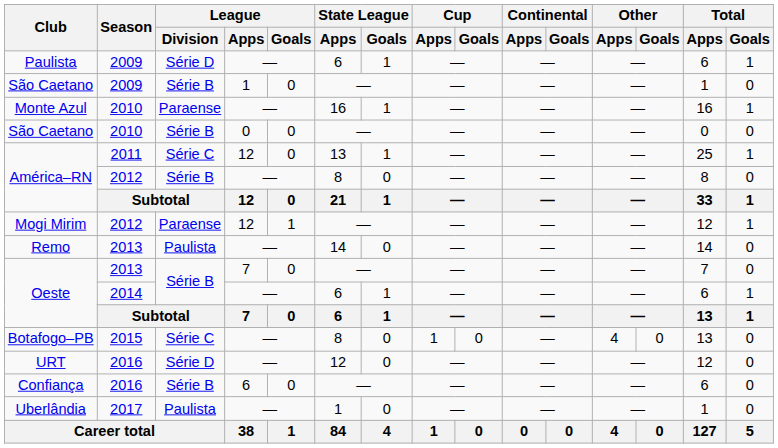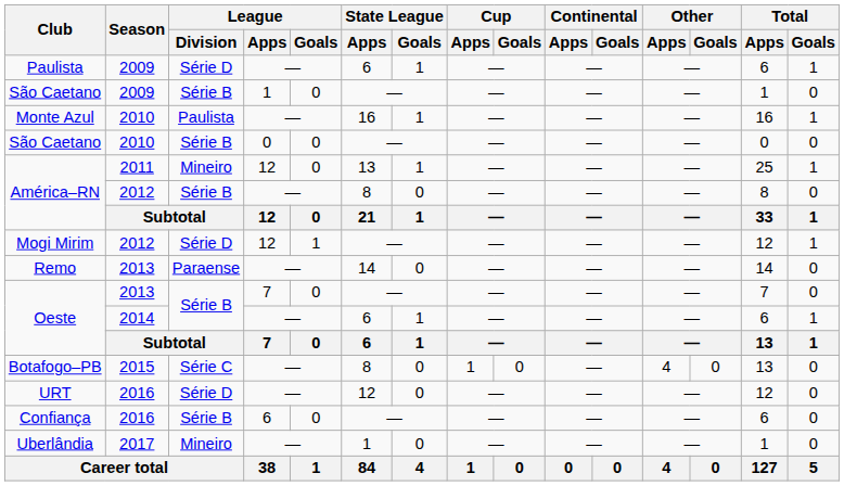Monte Azul | League / Division: Paraense -> Paulista
América–RN / 2011 | League / Division: Série C -> Mineiro
Mogi Mirim | League / Division: Paraense -> Série D
Remo | League / Division: Paulista -> Paraense
Uberlândia | League / Division: Paulista -> Mineiro
